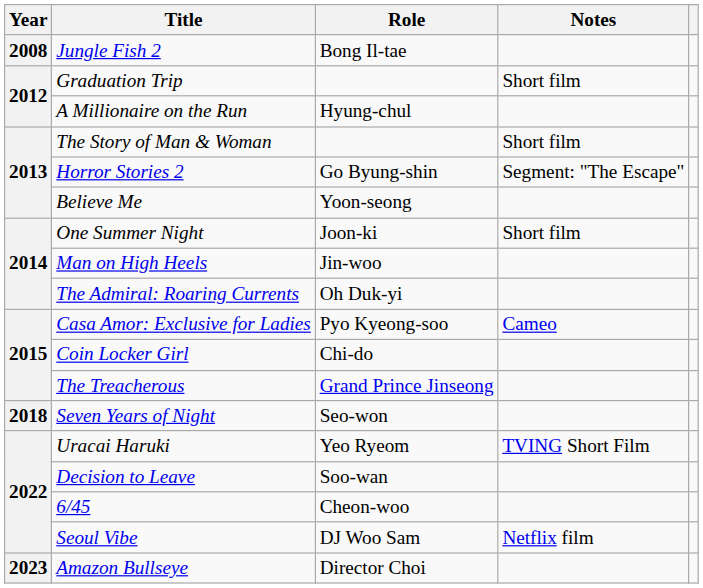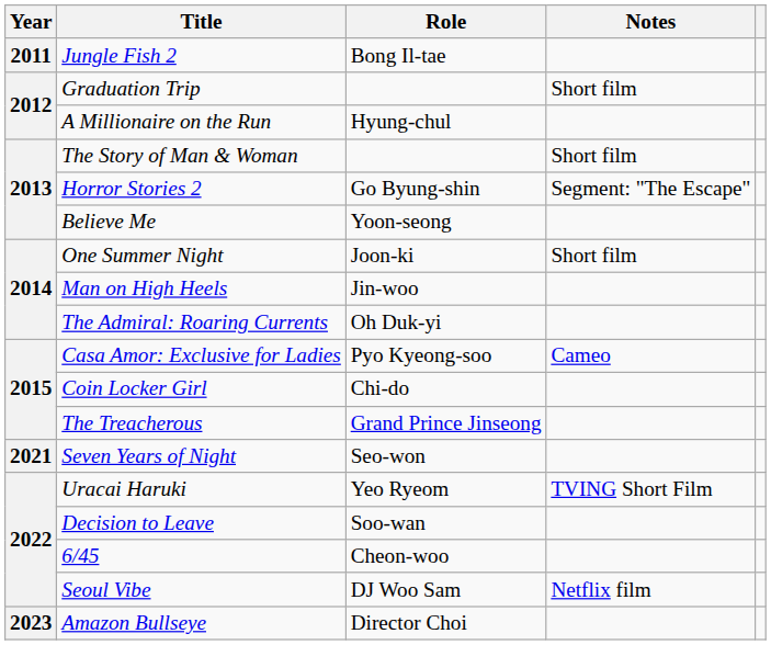Jungle Fish 2 | Year: 2008 -> 2011
Seven Years of Night | Year: 2018 -> 2021
